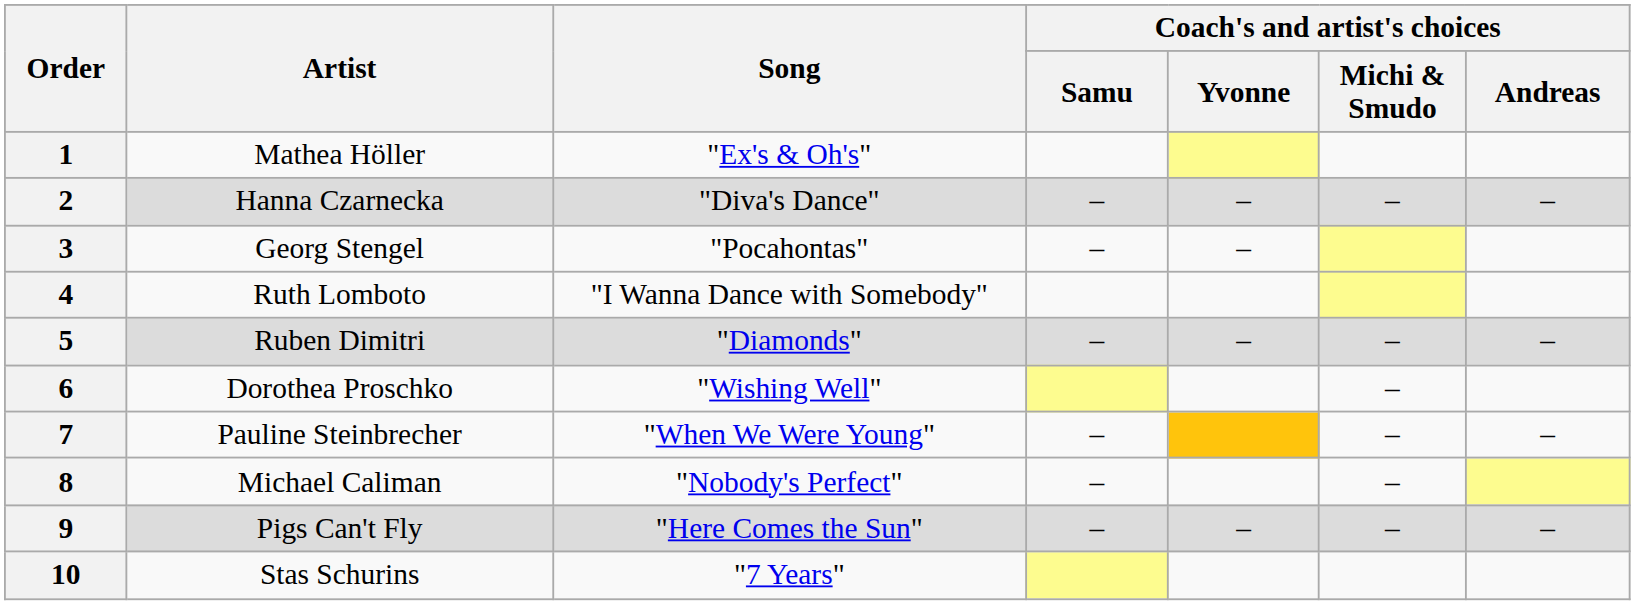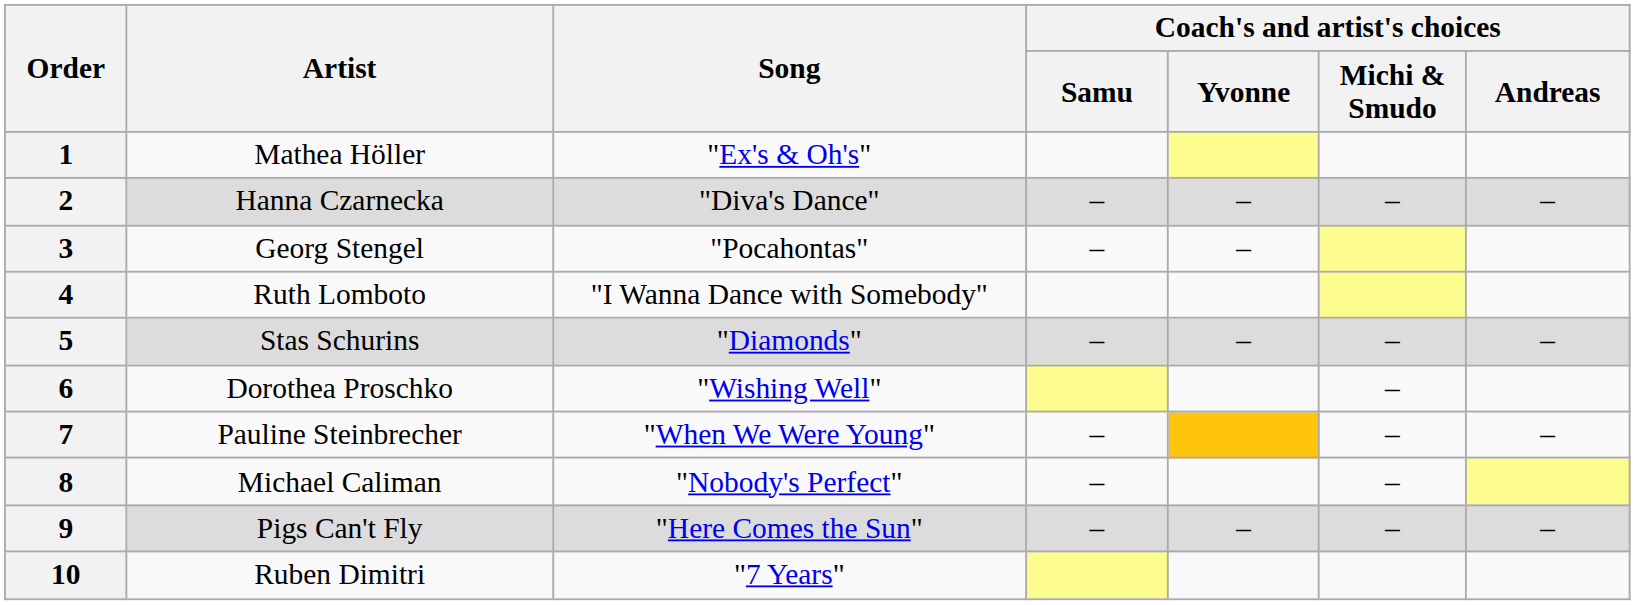5 | Artist: Ruben Dimitri -> Stas Schurins
10 | Artist: Stas Schurins -> Ruben Dimitri
